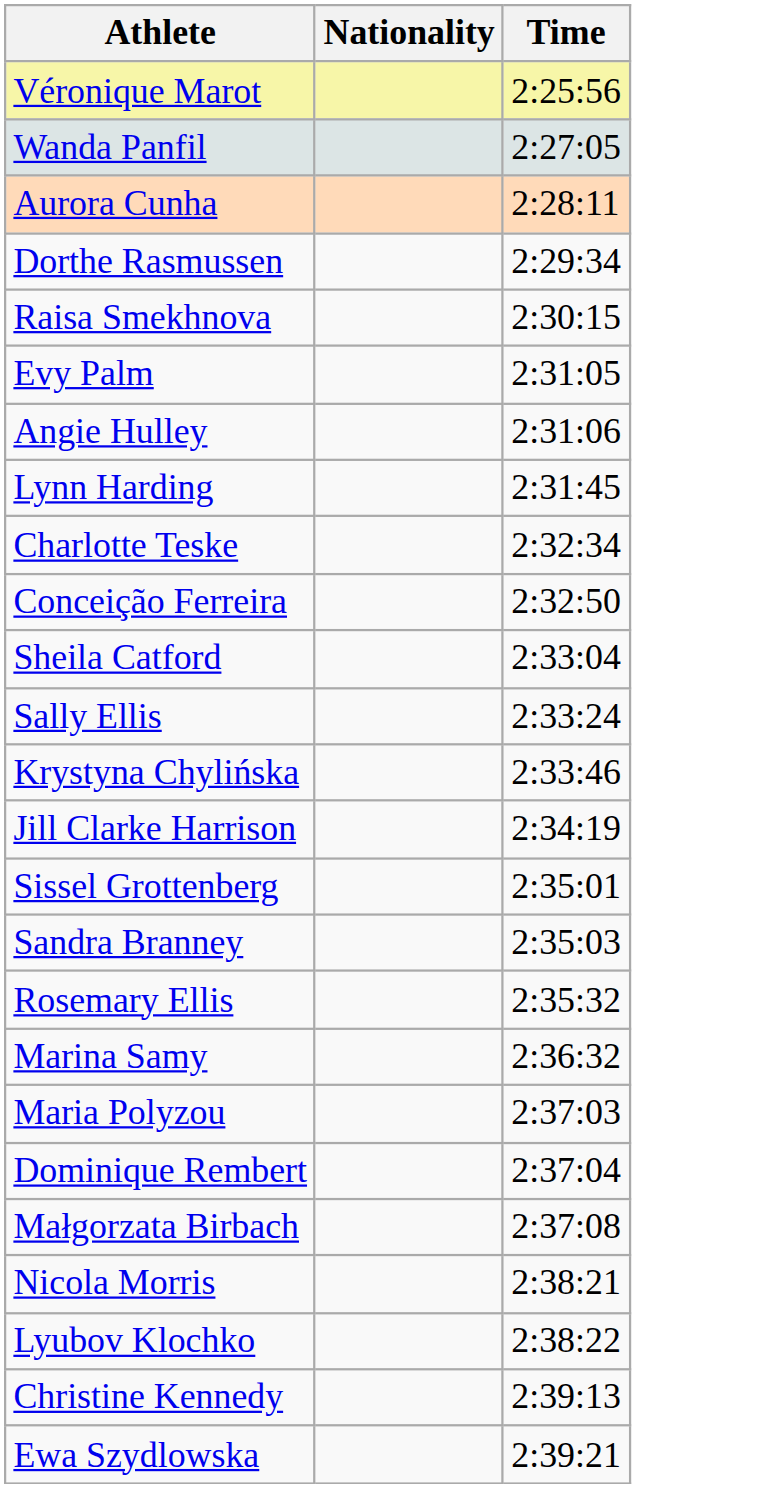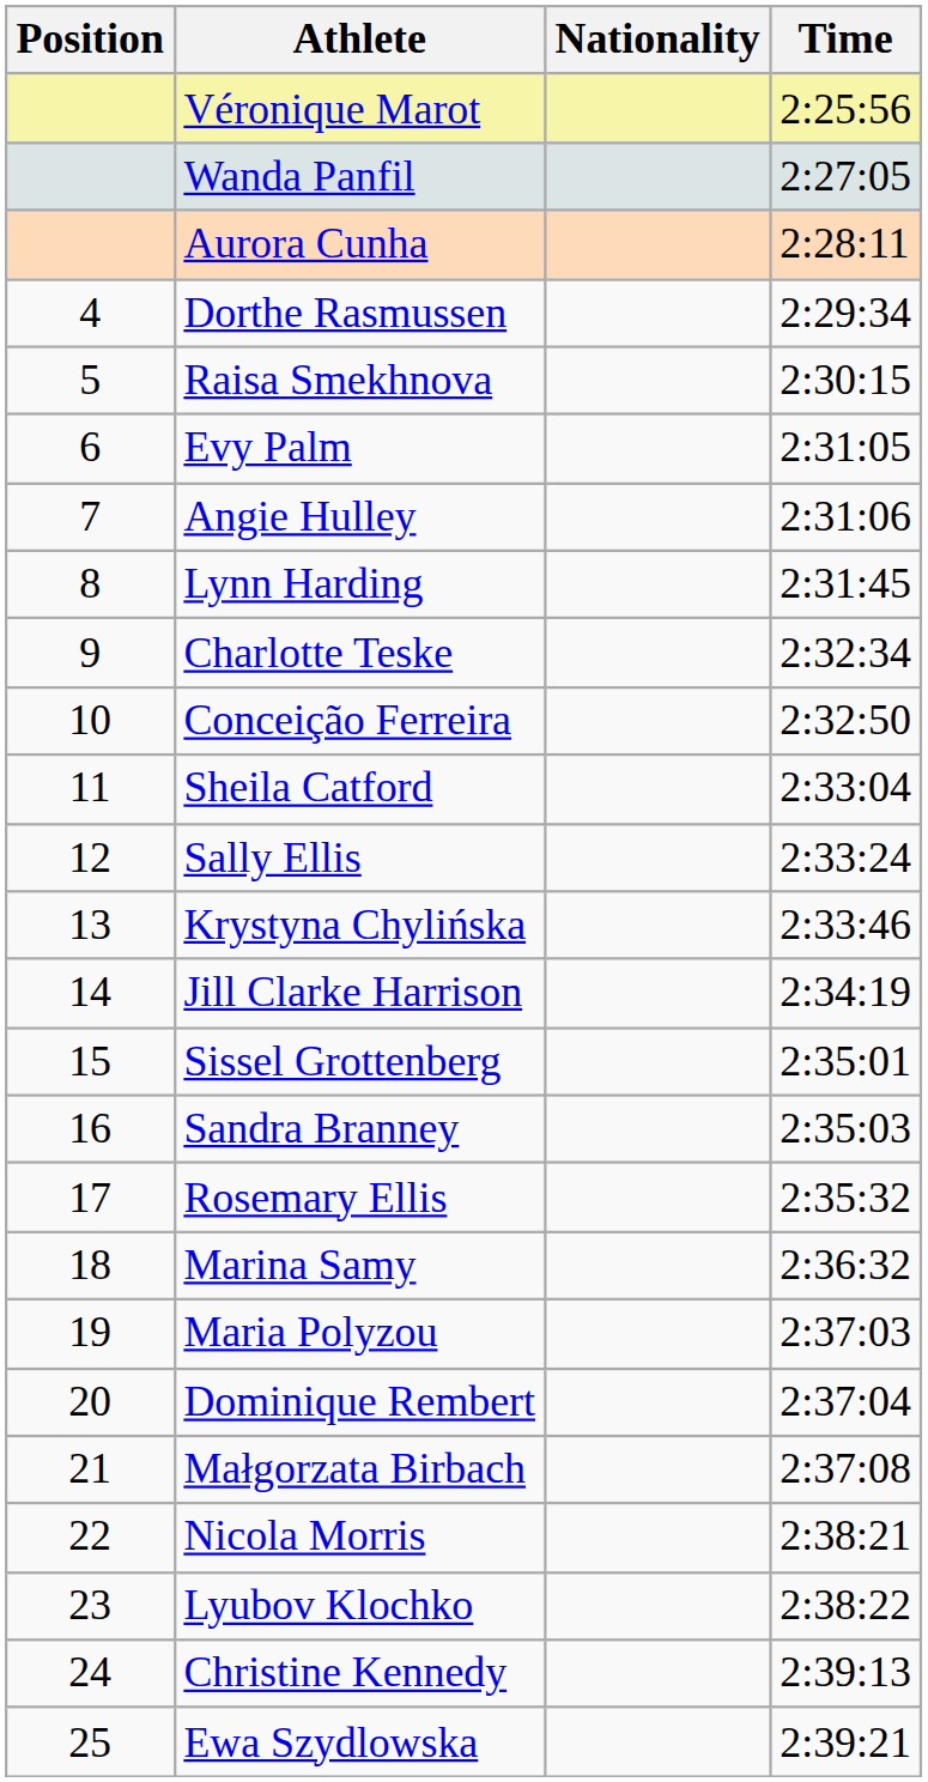+ column: Position | 4 | 5 | 6 | 7 | 8 | 9 | 10 | 11 | 12 | 13 | 14 | 15 | 16 | 17 | 18 | 19 | 20 | 21 | 22 | 23 | 24 | 25
